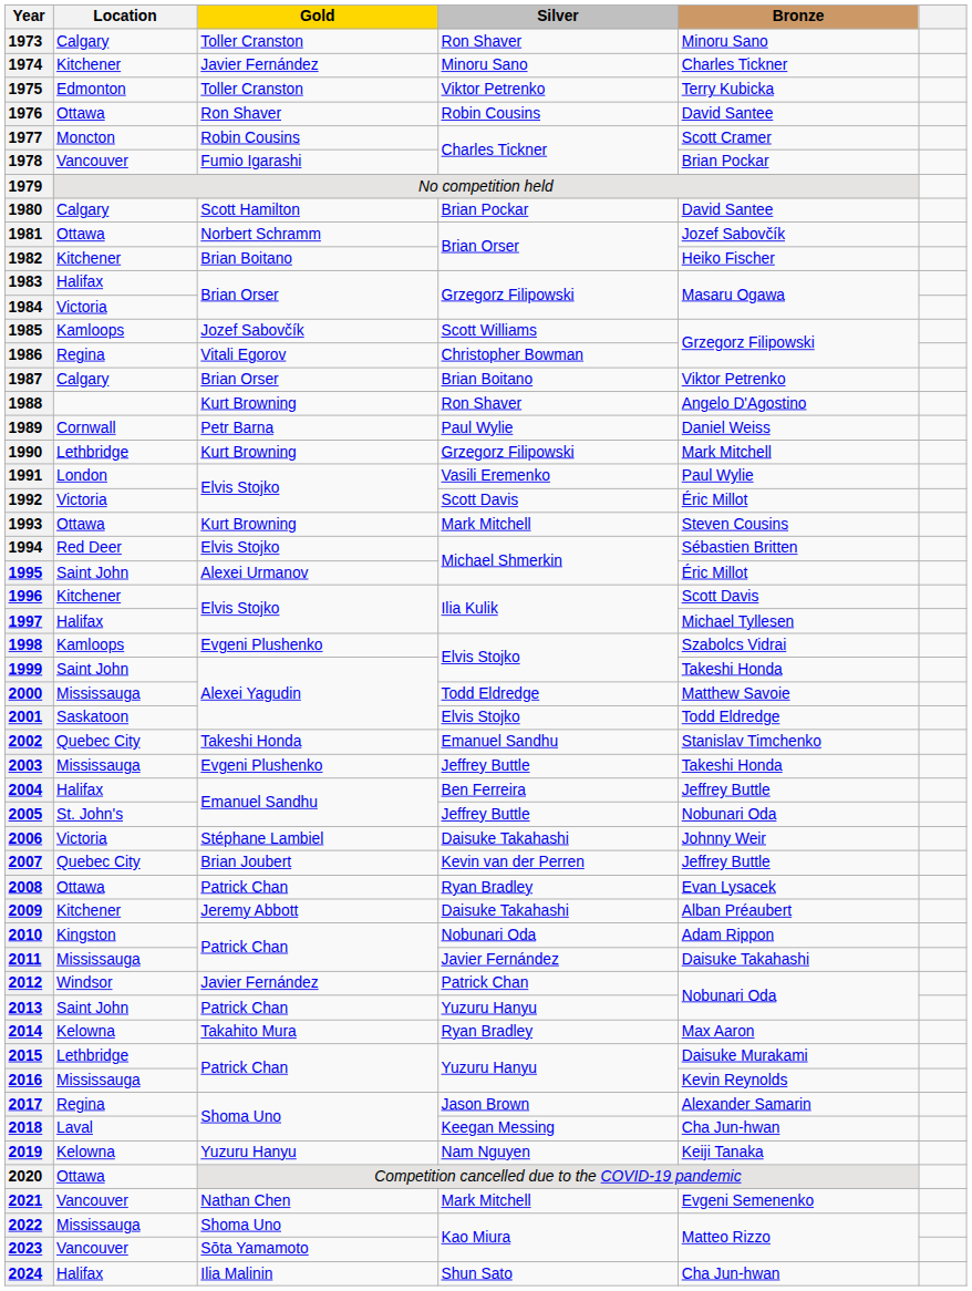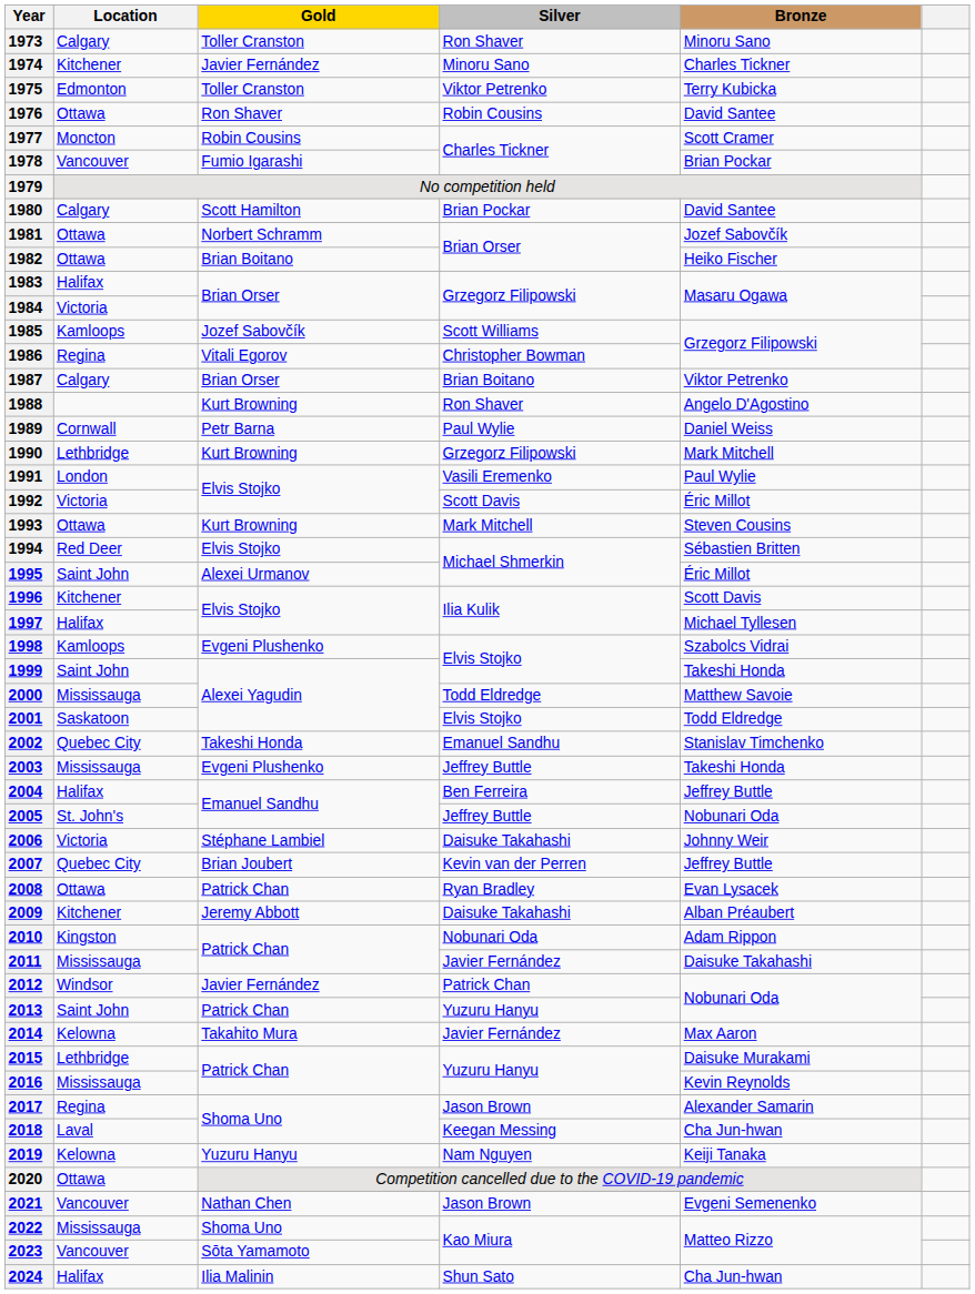1982 | Location: Kitchener -> Ottawa
2014 | Silver: Ryan Bradley -> Javier Fernández
2021 | Silver: Mark Mitchell -> Jason Brown
